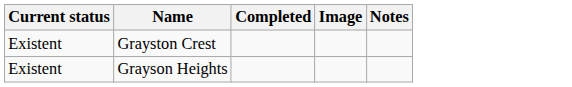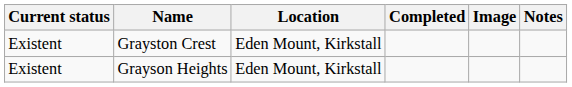+ column: Location | Eden Mount, Kirkstall | Eden Mount, Kirkstall
